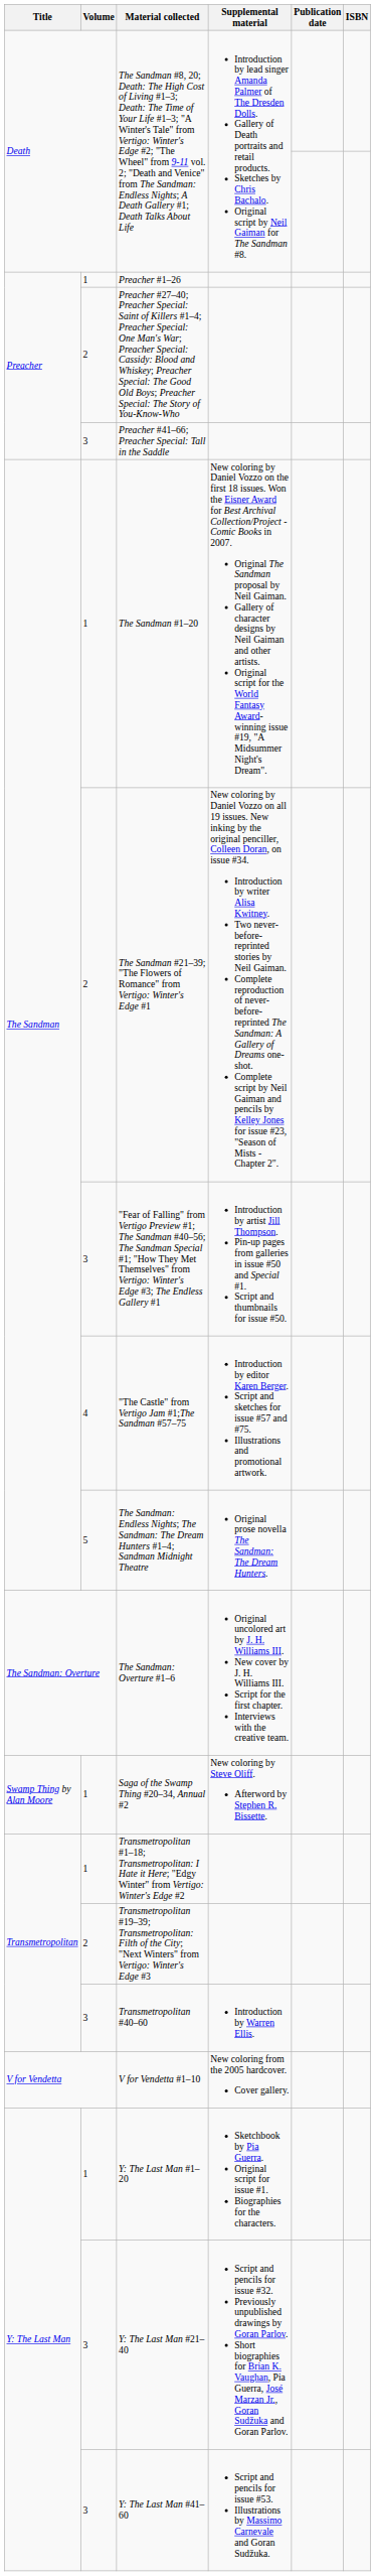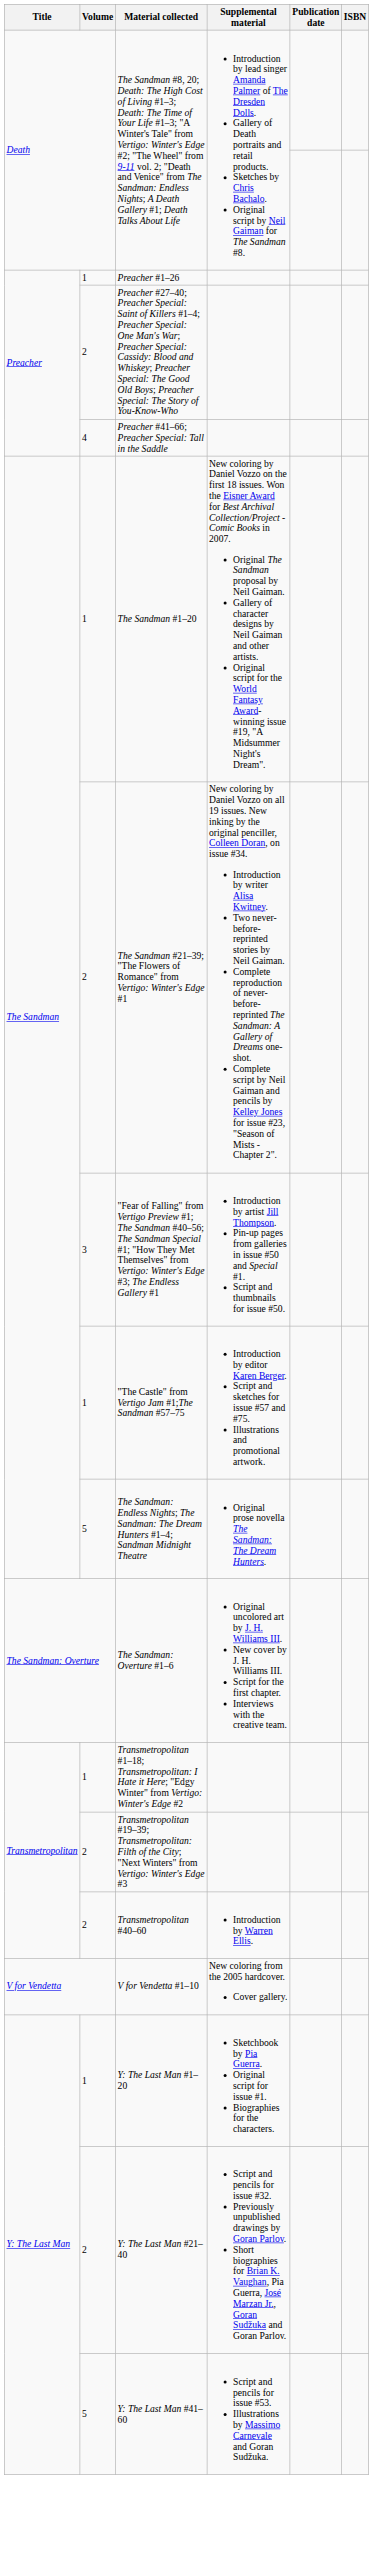Preacher #41–66; Preacher Special: Tall in the Saddle | Volume: 3 -> 4
"The Castle" from Vertigo Jam #1;The Sandman #57–75 | Volume: 4 -> 1
- row: Swamp Thing by Alan Moore | 1 | Saga of the Swamp Thing #20–34, Annual #2 | New coloring by Steve Oliff. Afterword by Stephen R. Bissette.
Transmetropolitan #40–60 | Volume: 3 -> 2
Y: The Last Man #21–40 | Volume: 3 -> 2
Y: The Last Man #41–60 | Volume: 3 -> 5
